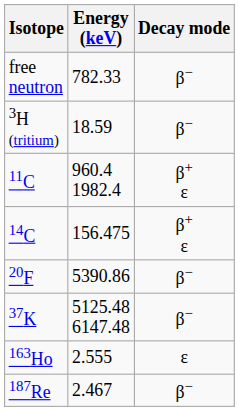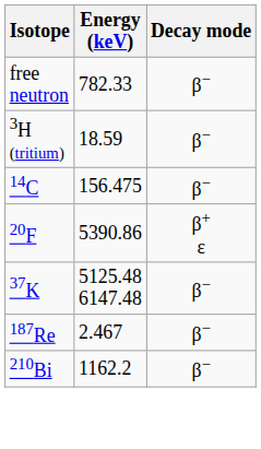- row: 11C | 960.4 1982.4 | β+ ε
14C | Decay mode: β+ ε -> β−
20F | Decay mode: β− -> β+ ε
- row: 163Ho | 2.555 | ε
+ row: 210Bi | 1162.2 | β−
